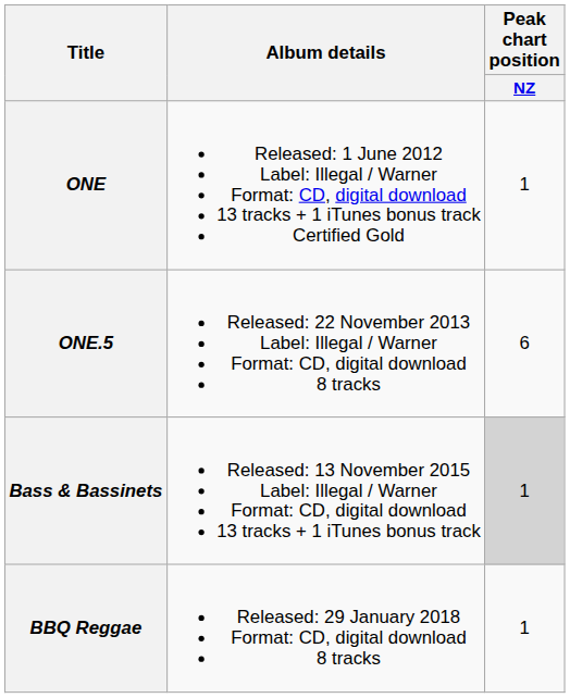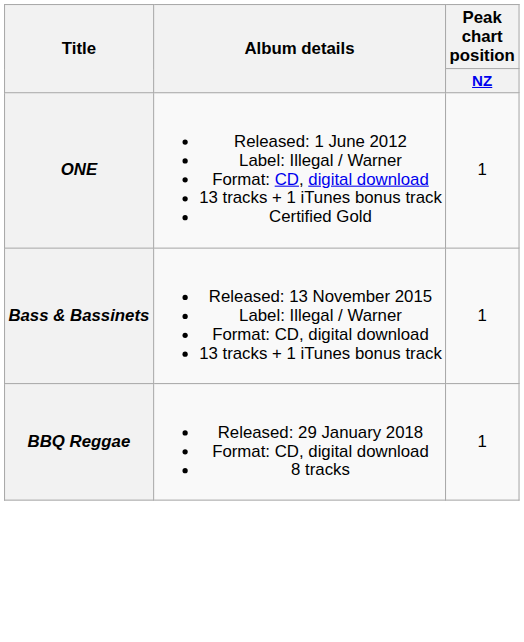- row: ONE.5 | Released: 22 November 2013 Label: Illegal / Warner Format: CD, digital download 8 tracks | 6
Bass & Bassinets | Peak chart position / NZ: lightgrey background -> no background
